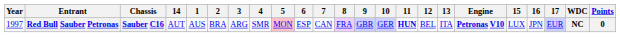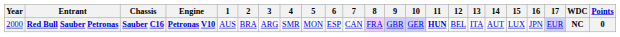columns swapped: Engine <-> 14
Red Bull Sauber Petronas | Year: 1997 -> 2000
Red Bull Sauber Petronas | 5: pink background -> no background
